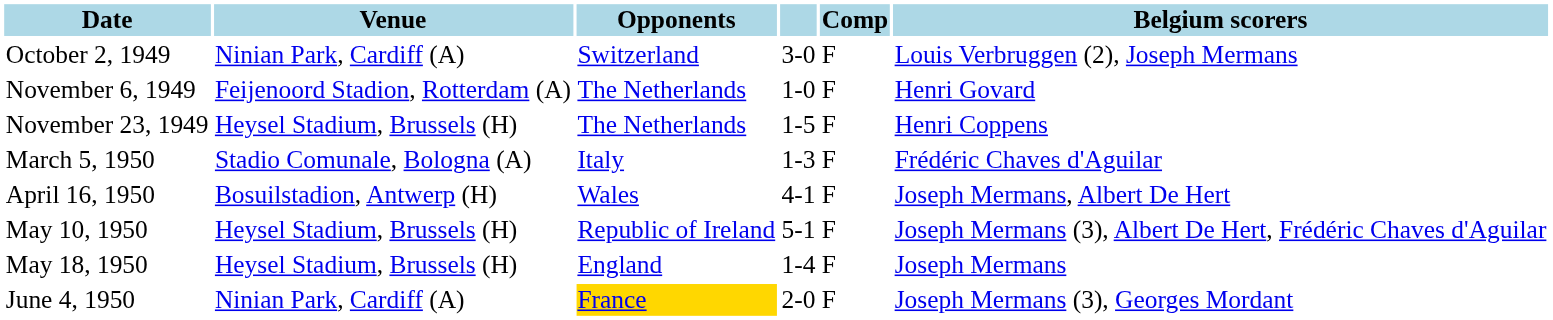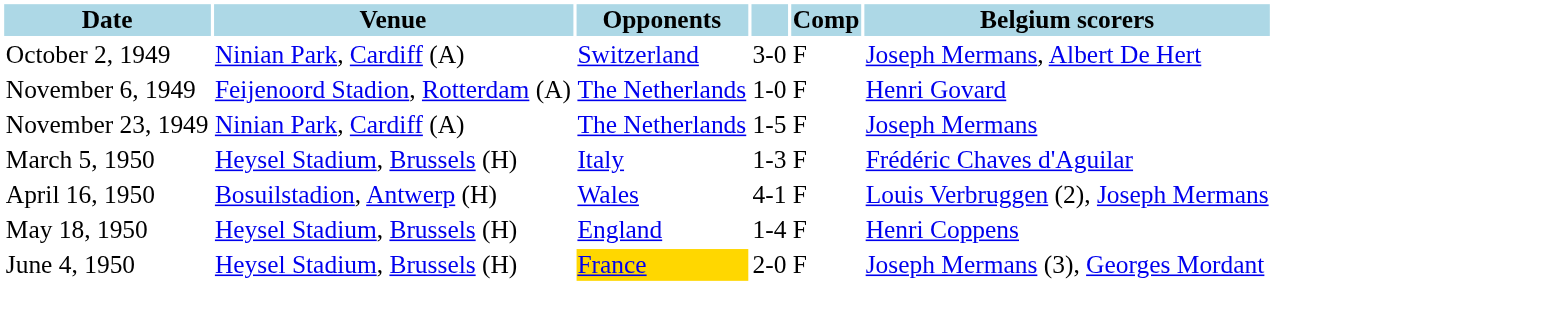October 2, 1949 | Belgium scorers: Louis Verbruggen (2), Joseph Mermans -> Joseph Mermans, Albert De Hert
November 23, 1949 | Venue: Heysel Stadium, Brussels (H) -> Ninian Park, Cardiff (A)
November 23, 1949 | Belgium scorers: Henri Coppens -> Joseph Mermans
March 5, 1950 | Venue: Stadio Comunale, Bologna (A) -> Heysel Stadium, Brussels (H)
April 16, 1950 | Belgium scorers: Joseph Mermans, Albert De Hert -> Louis Verbruggen (2), Joseph Mermans
- row: May 10, 1950 | Heysel Stadium, Brussels (H) | Republic of Ireland | 5-1 | F | Joseph Mermans (3), Albert De Hert, Frédéric Chaves d'Aguilar
May 18, 1950 | Belgium scorers: Joseph Mermans -> Henri Coppens
June 4, 1950 | Venue: Ninian Park, Cardiff (A) -> Heysel Stadium, Brussels (H)
